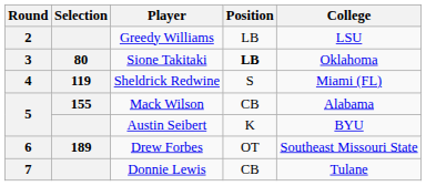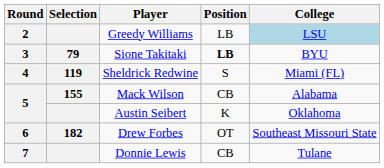Greedy Williams | College: no background -> lightblue background
Sione Takitaki | Selection: 80 -> 79
Sione Takitaki | College: Oklahoma -> BYU
Austin Seibert | College: BYU -> Oklahoma
Drew Forbes | Selection: 189 -> 182
